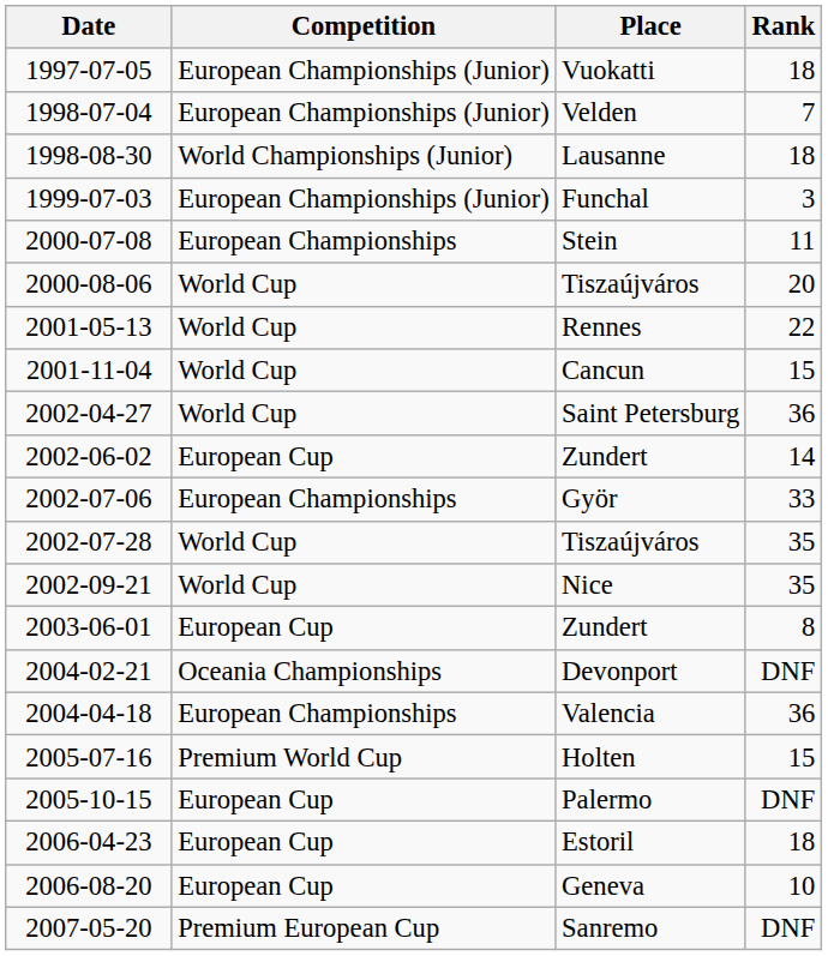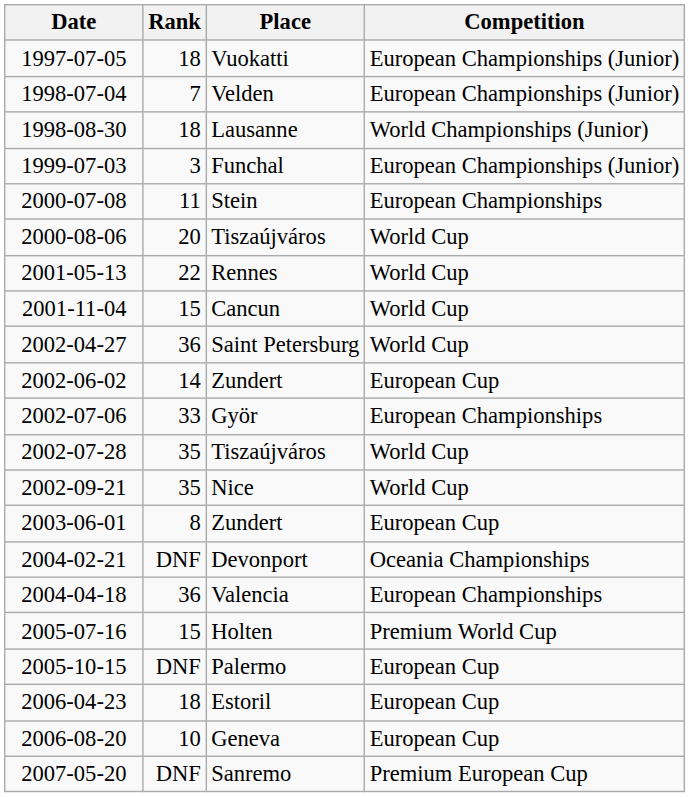columns swapped: Competition <-> Rank
